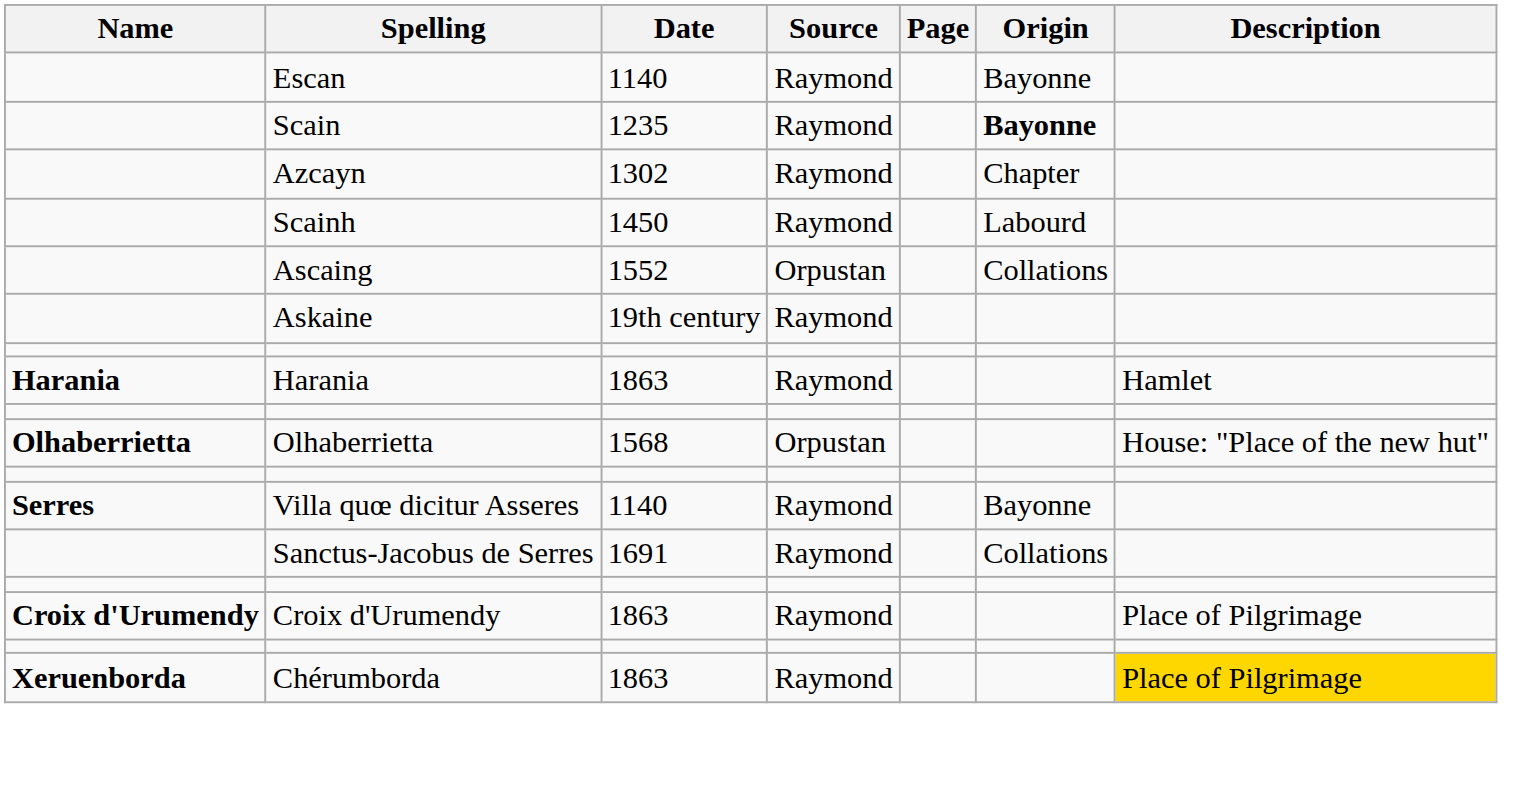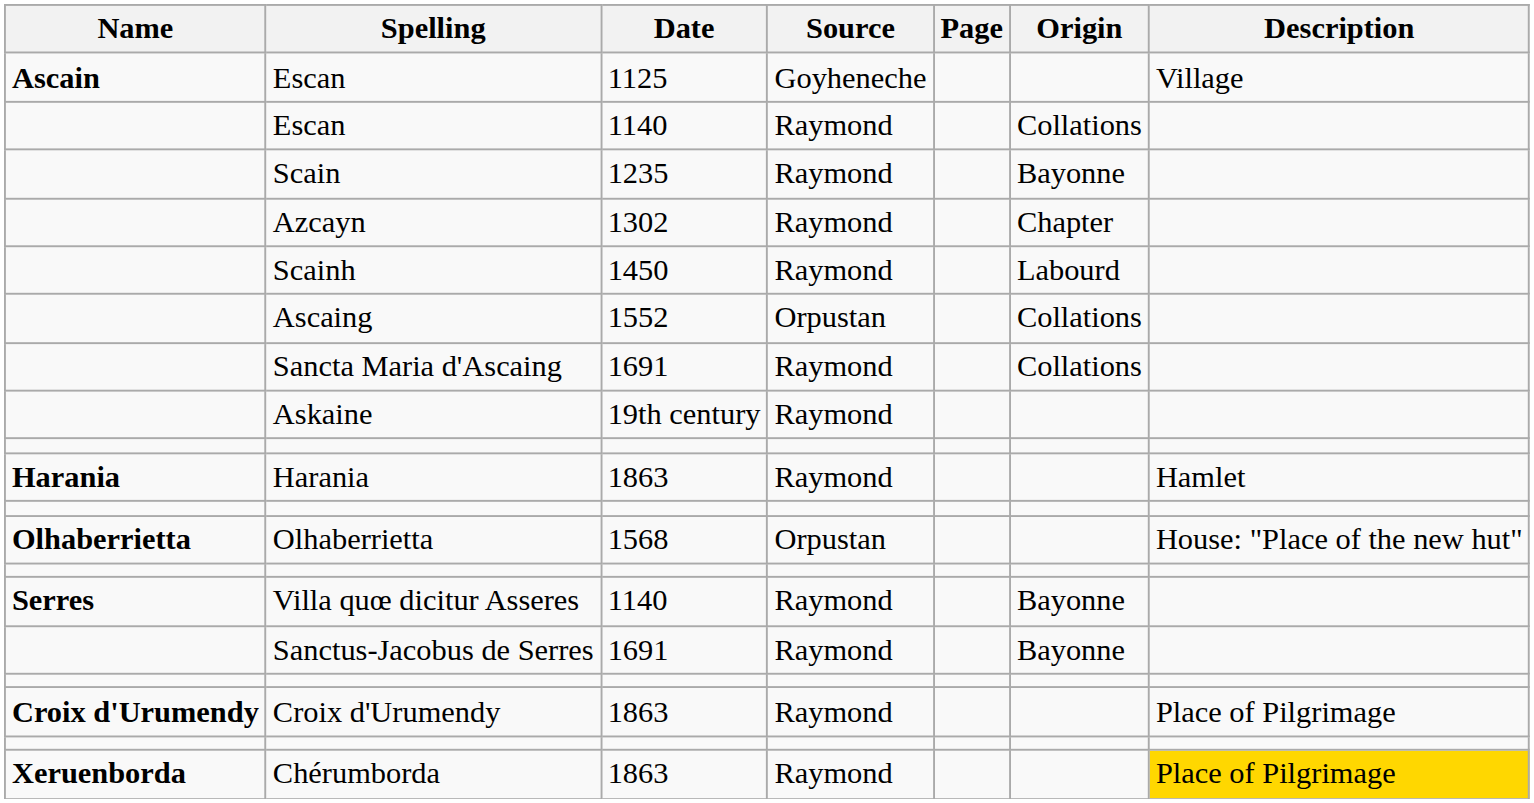+ row: Ascain | Escan | 1125 | Goyheneche | Village
Escan / 1140 | Origin: Bayonne -> Collations
Scain | Origin: bold -> normal
+ row: Sancta Maria d'Ascaing | 1691 | Raymond | Collations
Sanctus-Jacobus de Serres | Origin: Collations -> Bayonne
